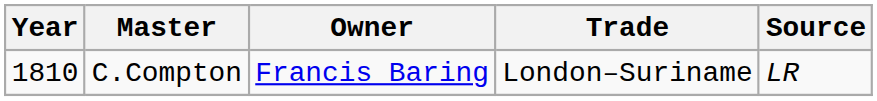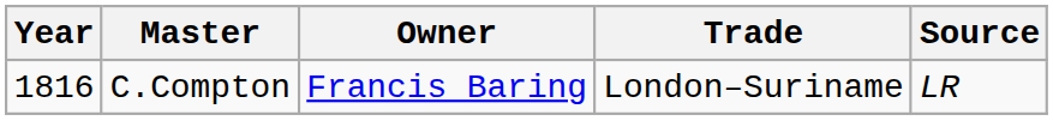C.Compton | Year: 1810 -> 1816
